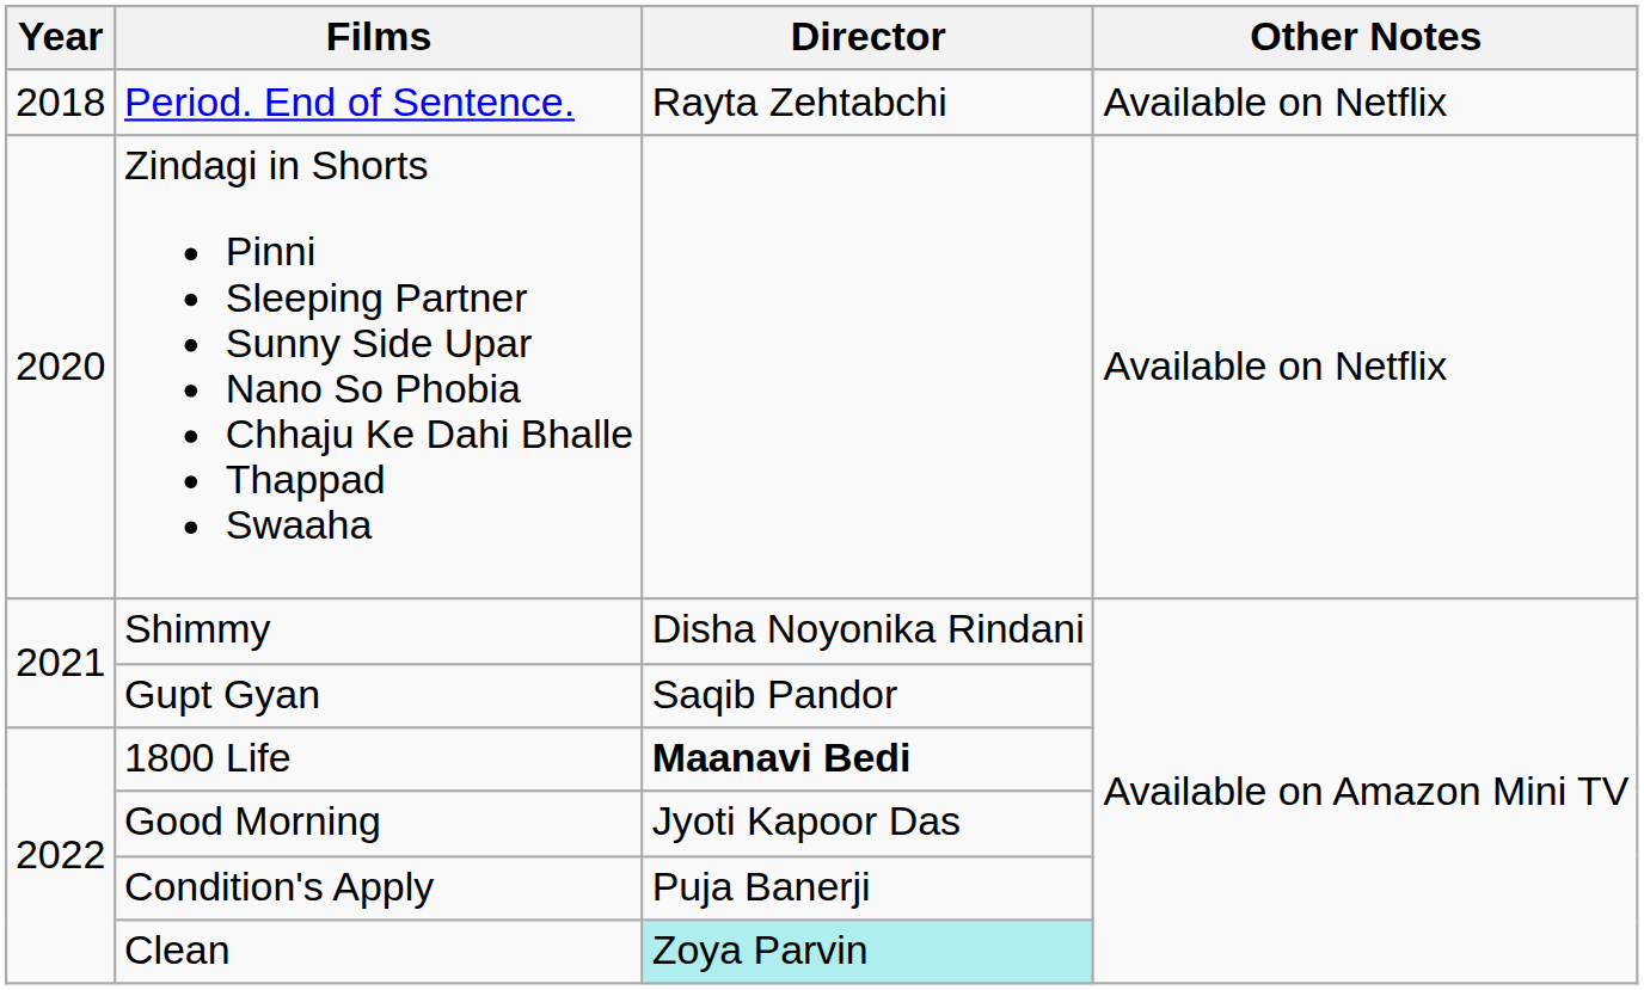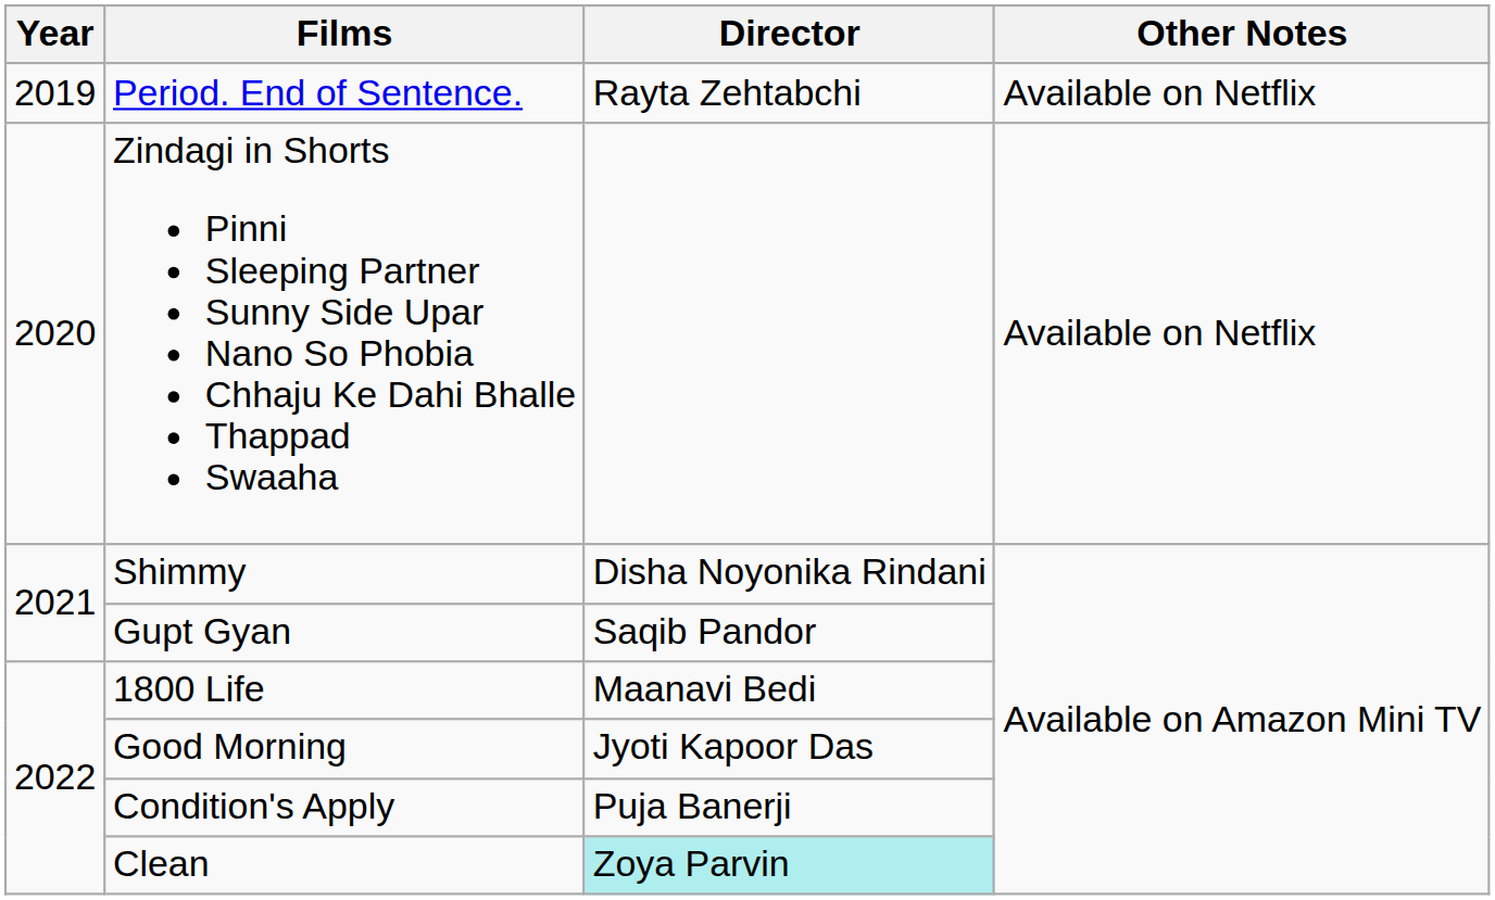Period. End of Sentence. | Year: 2018 -> 2019
1800 Life | Director: bold -> normal
